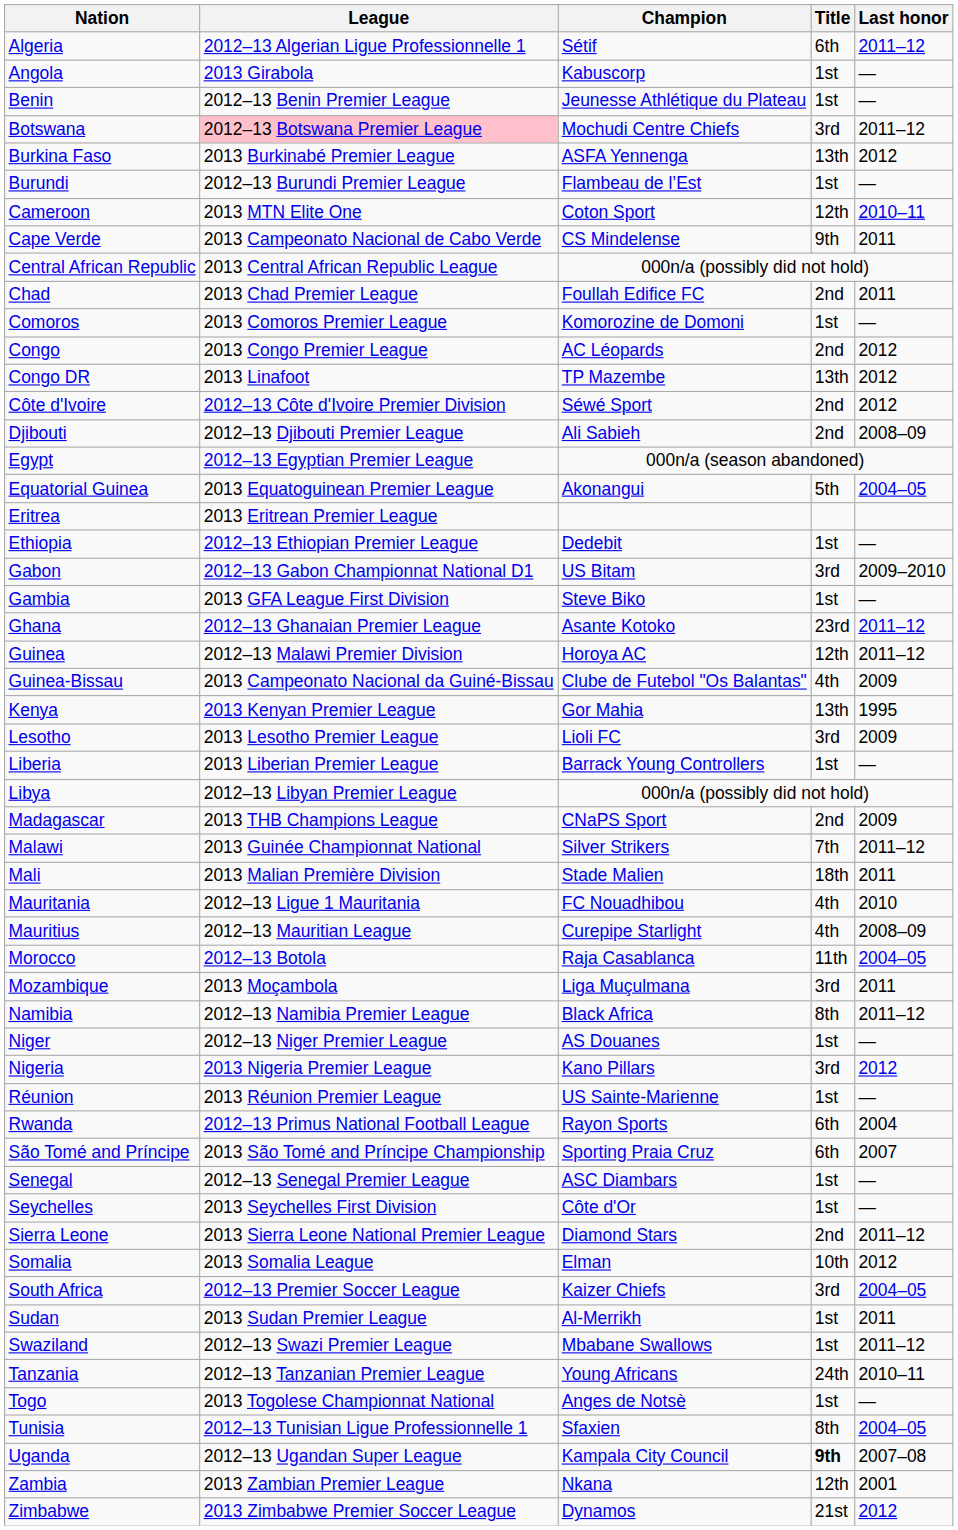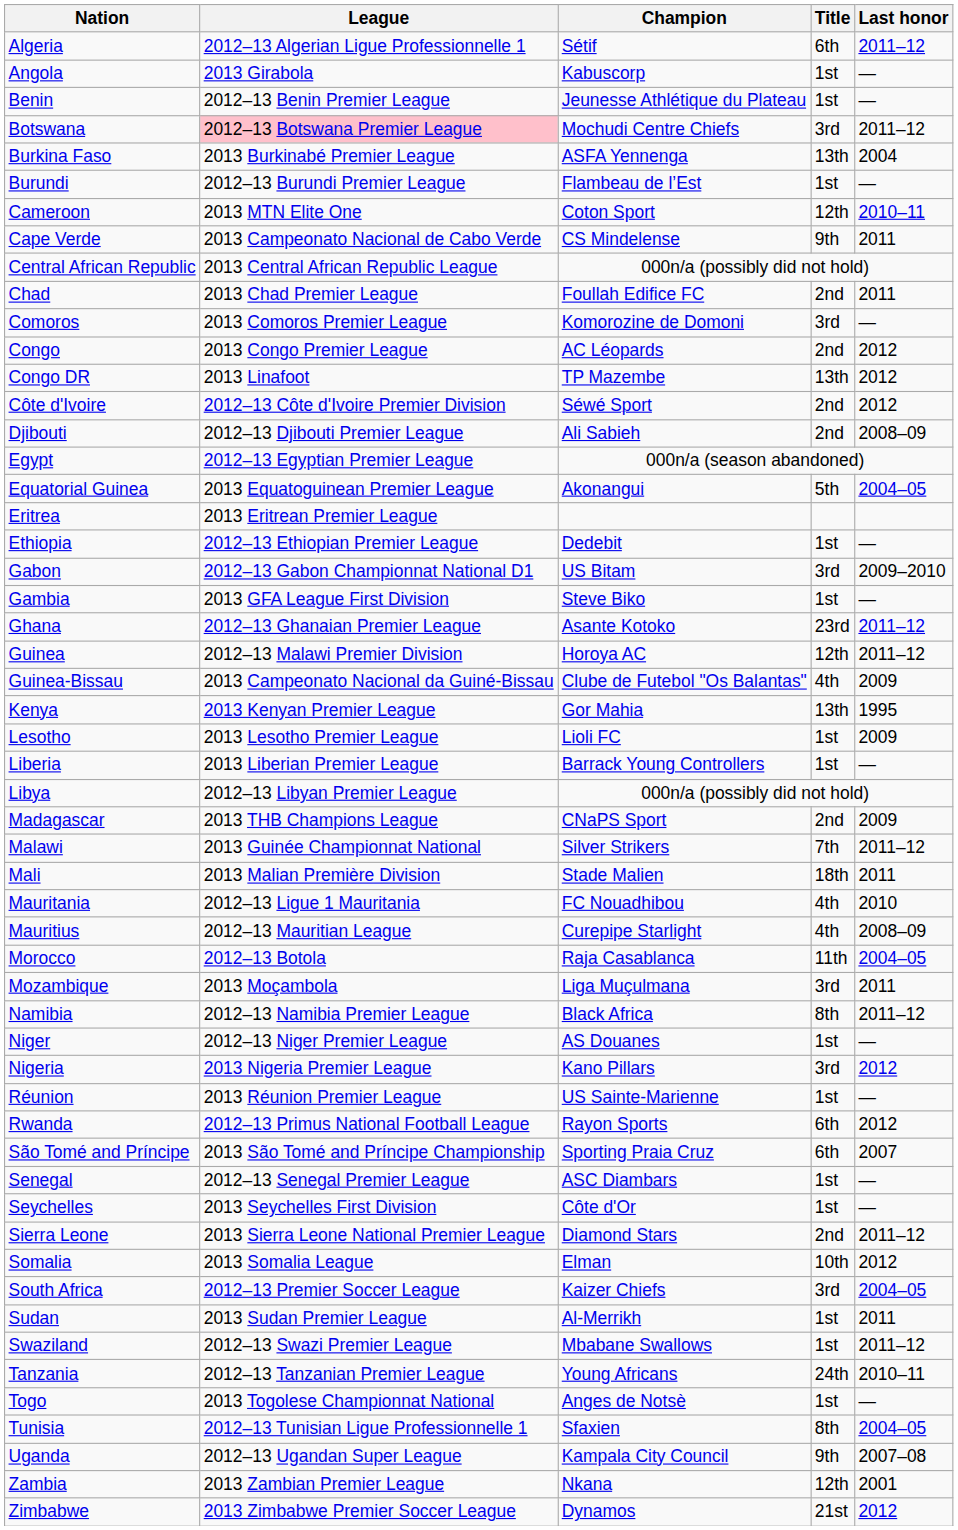Burkina Faso | Last honor: 2012 -> 2004
Comoros | Title: 1st -> 3rd
Lesotho | Title: 3rd -> 1st
Rwanda | Last honor: 2004 -> 2012
Uganda | Title: bold -> normal
